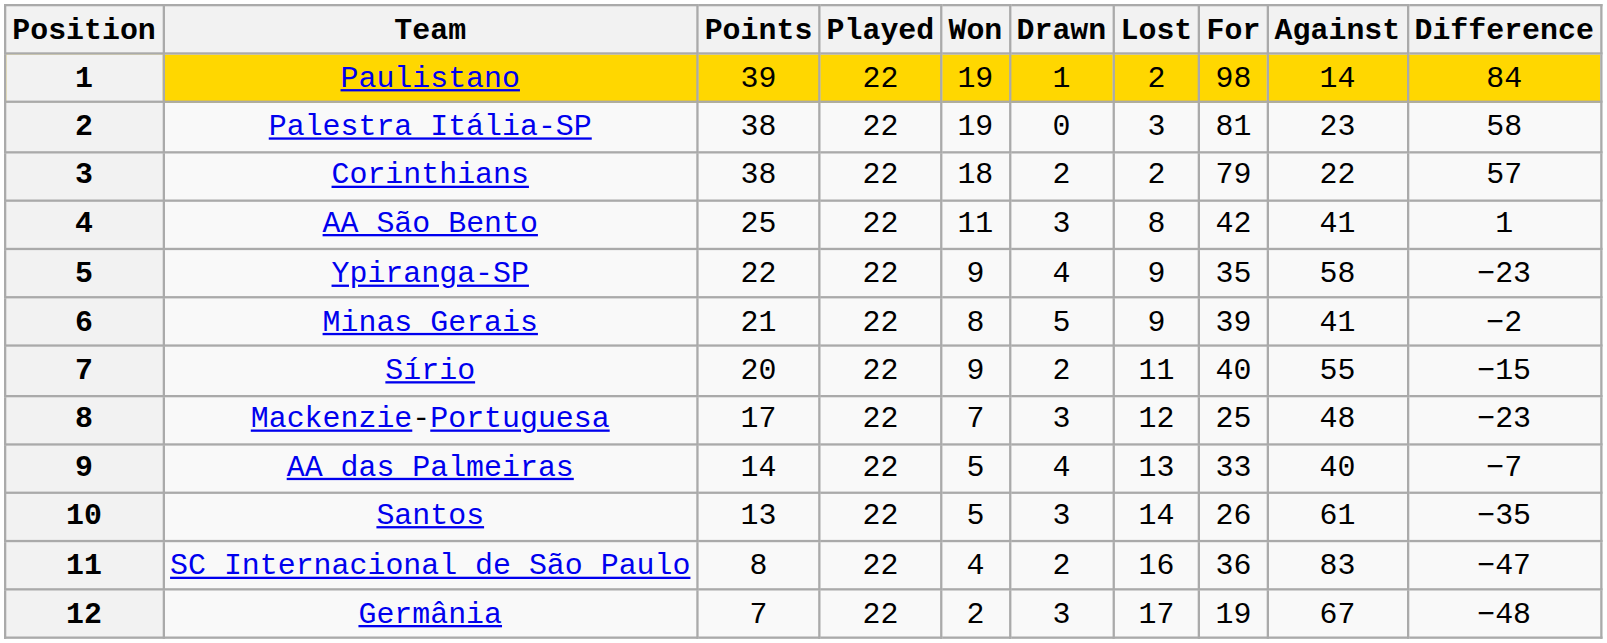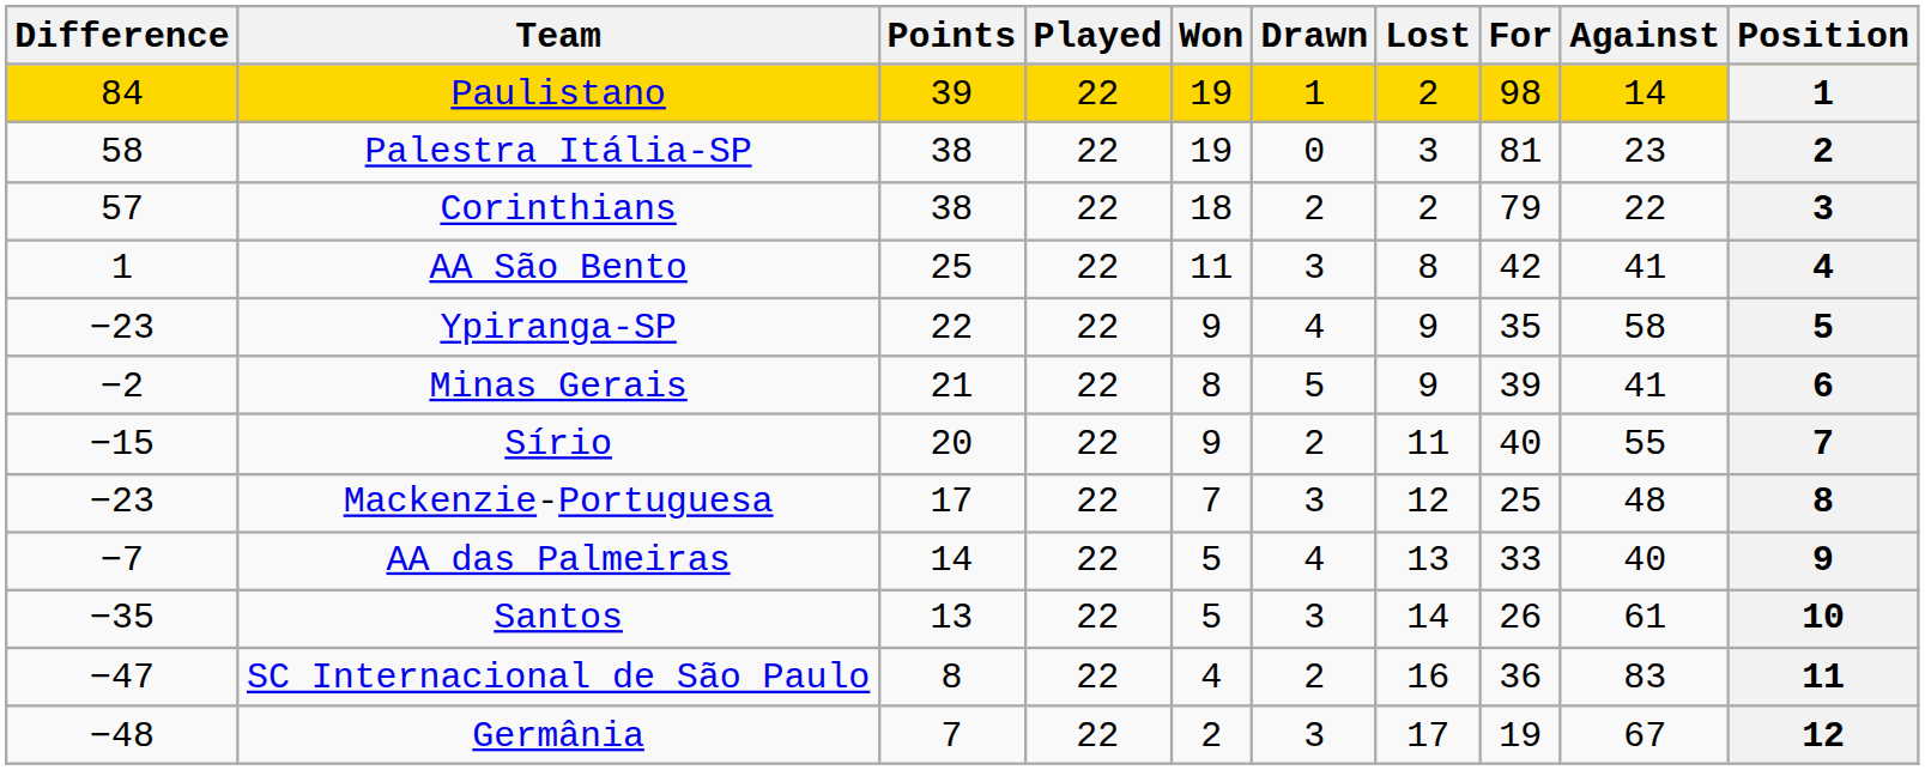columns swapped: Position <-> Difference
